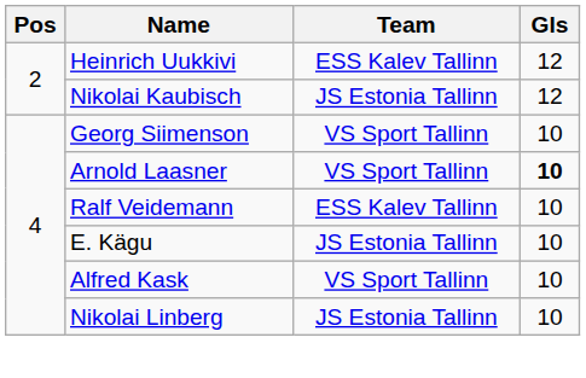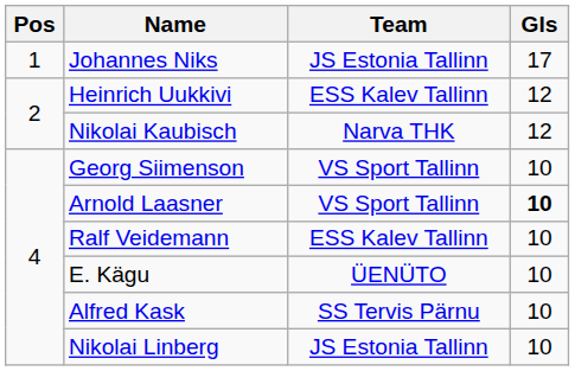+ row: 1 | Johannes Niks | JS Estonia Tallinn | 17
Nikolai Kaubisch | Team: JS Estonia Tallinn -> Narva THK
E. Kägu | Team: JS Estonia Tallinn -> ÜENÜTO
Alfred Kask | Team: VS Sport Tallinn -> SS Tervis Pärnu
